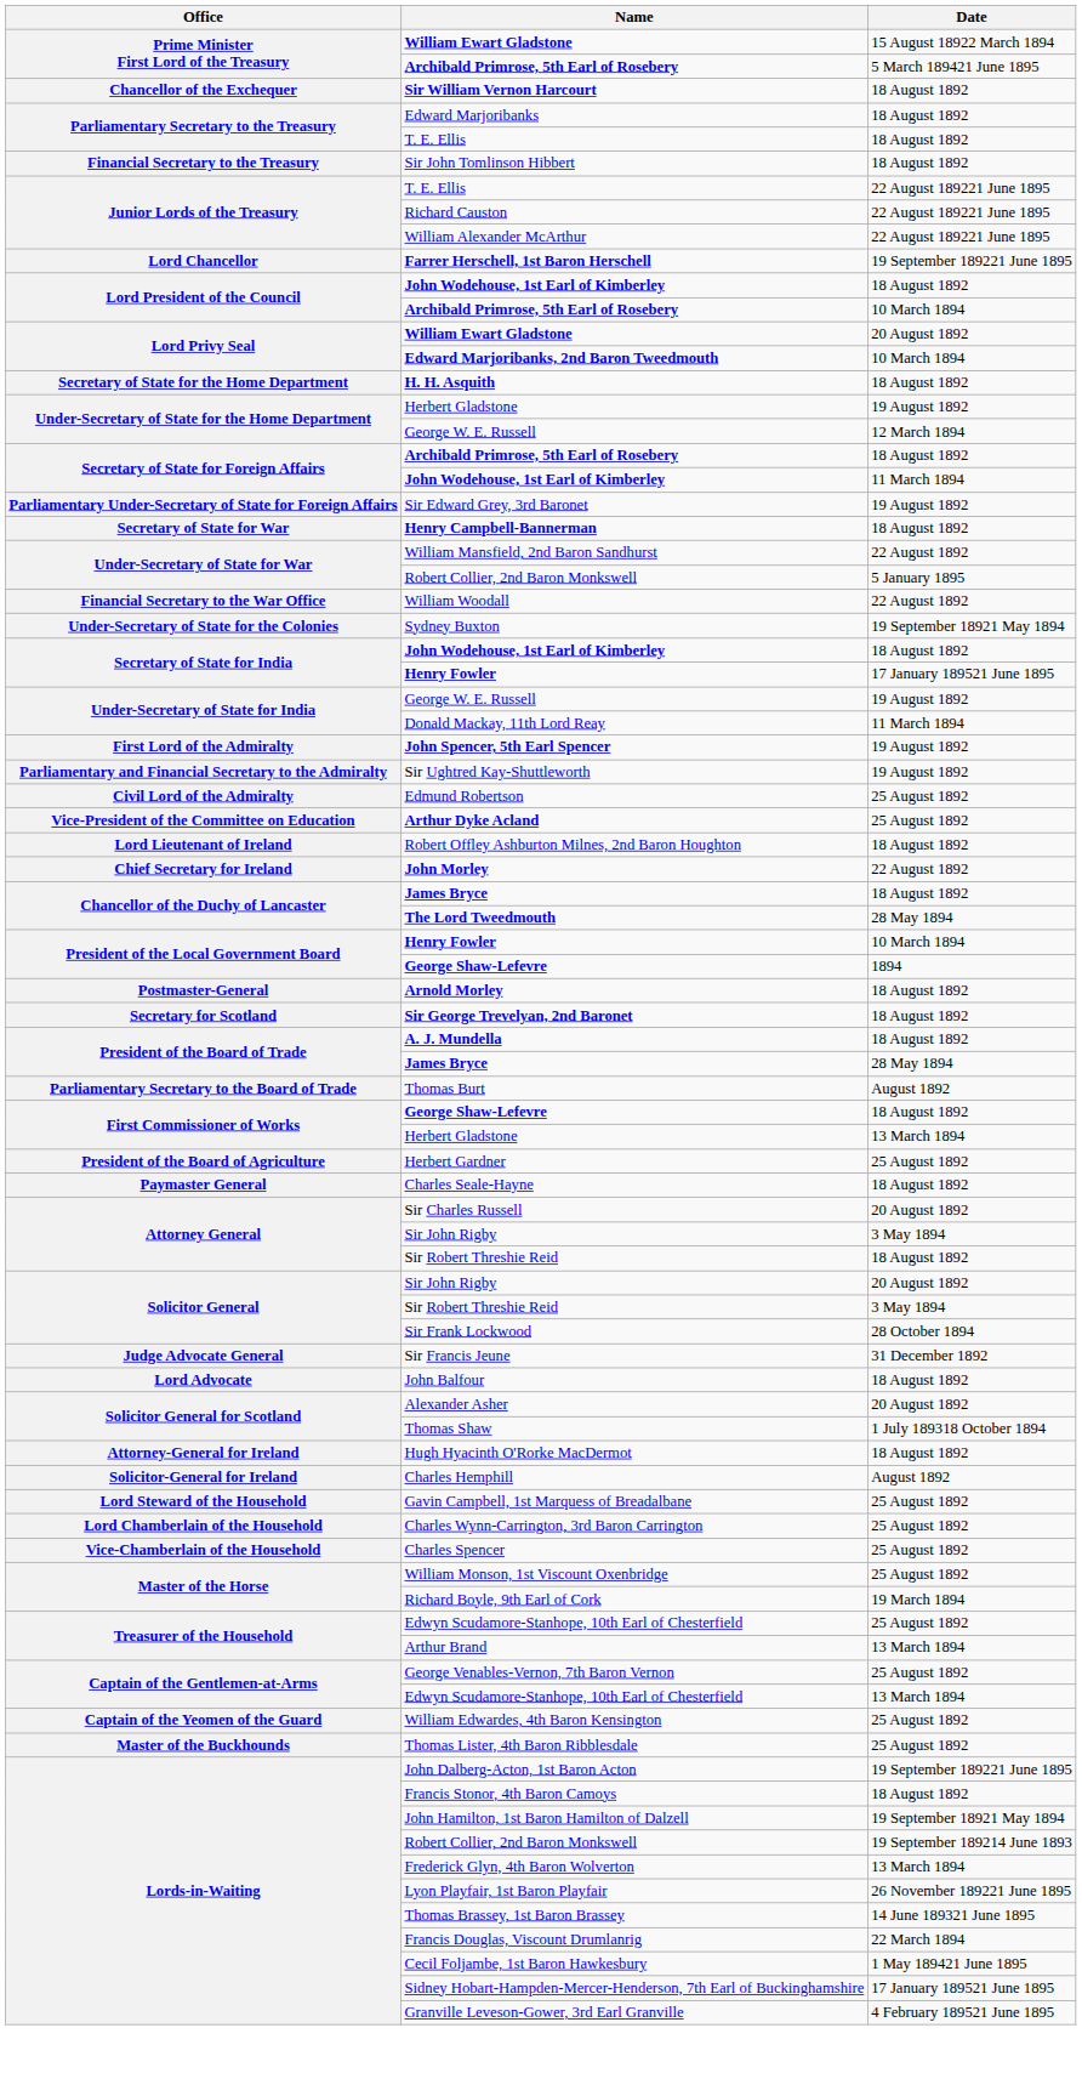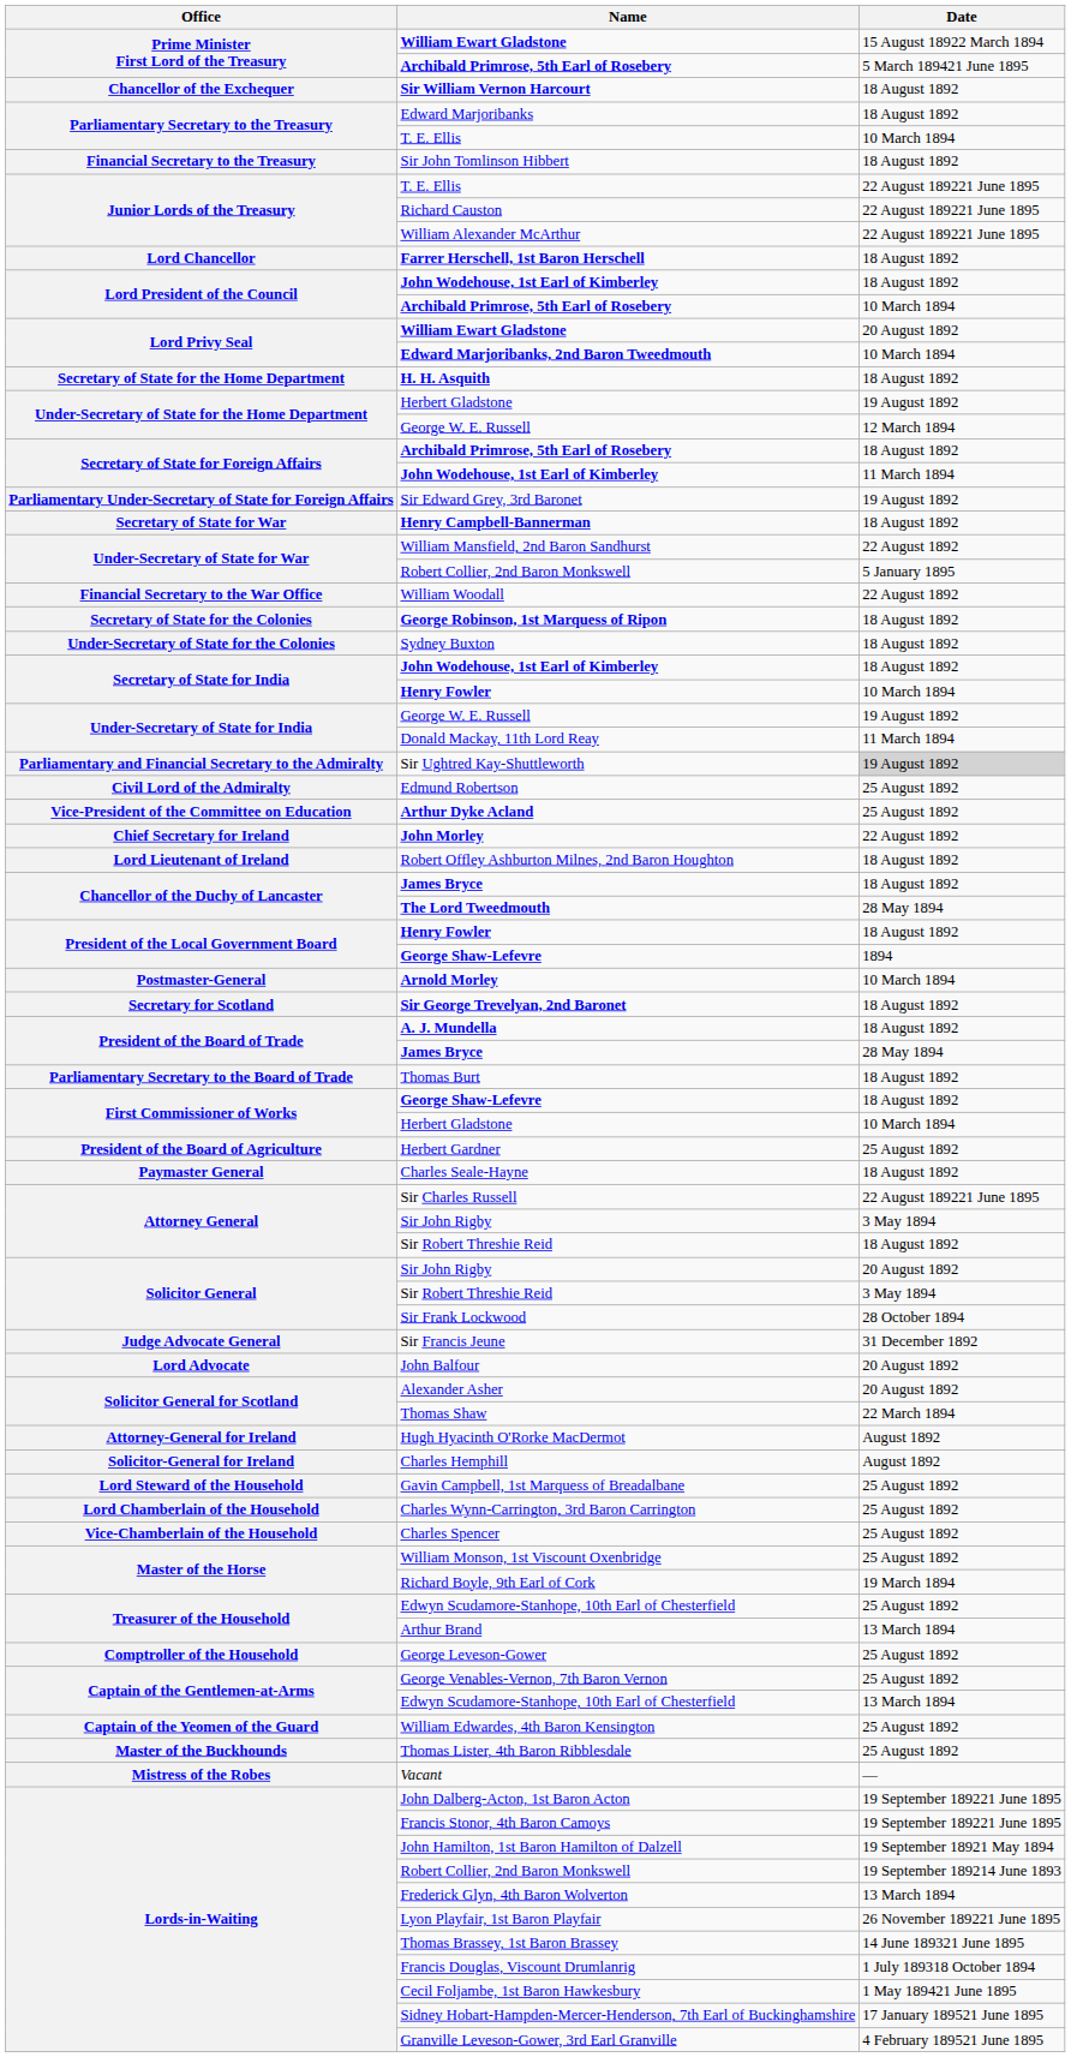Parliamentary Secretary to the Treasury / T. E. Ellis | Date: 18 August 1892 -> 10 March 1894
Farrer Herschell, 1st Baron Herschell | Date: 19 September 189221 June 1895 -> 18 August 1892
+ row: Secretary of State for the Colonies | George Robinson, 1st Marquess of Ripon | 18 August 1892
Sydney Buxton | Date: 19 September 18921 May 1894 -> 18 August 1892
Secretary of State for India / Henry Fowler | Date: 17 January 189521 June 1895 -> 10 March 1894
- row: First Lord of the Admiralty | John Spencer, 5th Earl Spencer | 19 August 1892
Sir Ughtred Kay-Shuttleworth | Date: no background -> lightgrey background
rows swapped: John Morley <-> Robert Offley Ashburton Milnes, 2nd Baron Houghton
President of the Local Government Board / Henry Fowler | Date: 10 March 1894 -> 18 August 1892
Arnold Morley | Date: 18 August 1892 -> 10 March 1894
Thomas Burt | Date: August 1892 -> 18 August 1892
First Commissioner of Works / Herbert Gladstone | Date: 13 March 1894 -> 10 March 1894
Sir Charles Russell | Date: 20 August 1892 -> 22 August 189221 June 1895
John Balfour | Date: 18 August 1892 -> 20 August 1892
Thomas Shaw | Date: 1 July 189318 October 1894 -> 22 March 1894
Hugh Hyacinth O'Rorke MacDermot | Date: 18 August 1892 -> August 1892
+ row: Comptroller of the Household | George Leveson-Gower | 25 August 1892
+ row: Mistress of the Robes | Vacant | —
Francis Stonor, 4th Baron Camoys | Date: 18 August 1892 -> 19 September 189221 June 1895
Francis Douglas, Viscount Drumlanrig | Date: 22 March 1894 -> 1 July 189318 October 1894
